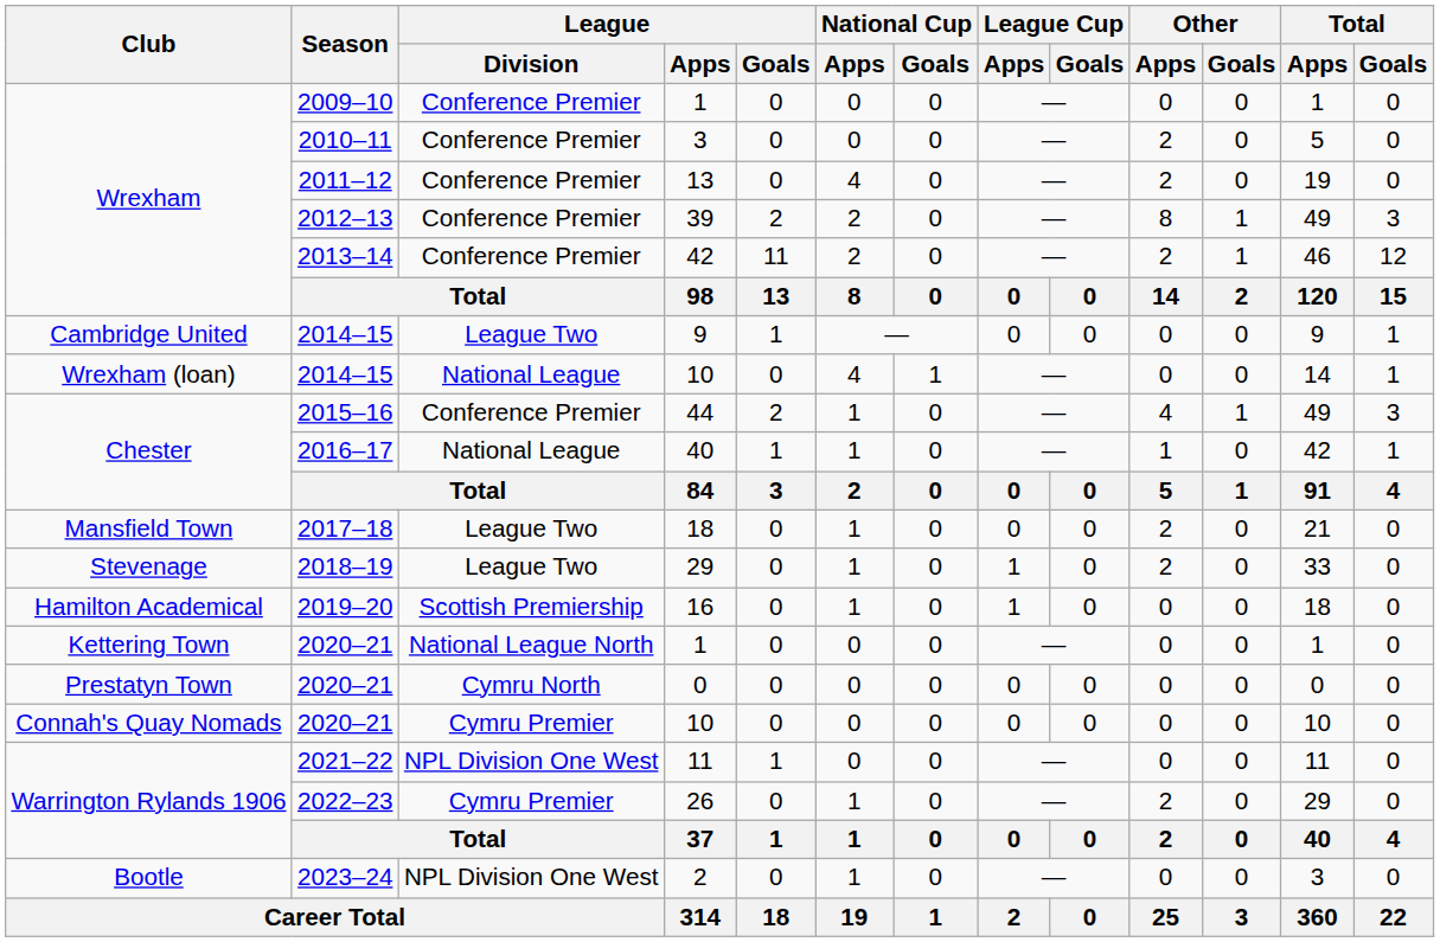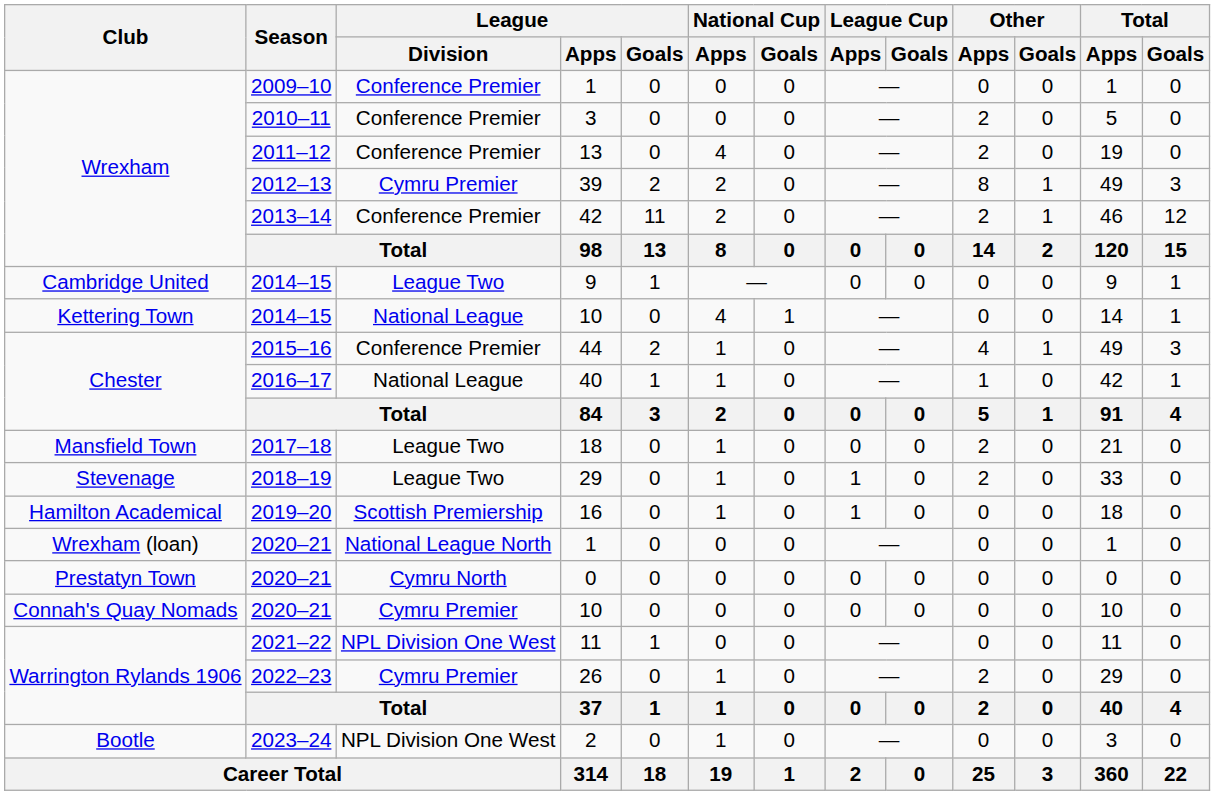39 | League / Division: Conference Premier -> Cymru Premier
2014–15 / 10 | Club: Wrexham (loan) -> Kettering Town
2020–21 / 1 | Club: Kettering Town -> Wrexham (loan)
